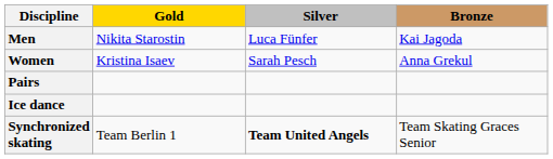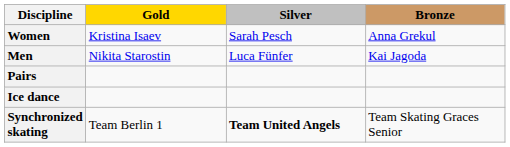rows swapped: Men <-> Women
